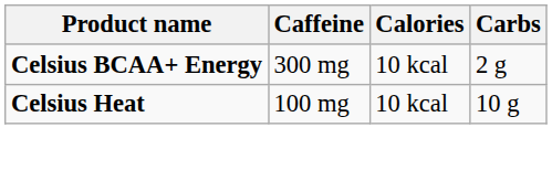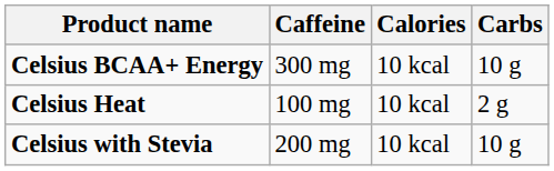Celsius BCAA+ Energy | Carbs: 2 g -> 10 g
Celsius Heat | Carbs: 10 g -> 2 g
+ row: Celsius with Stevia | 200 mg | 10 kcal | 10 g
